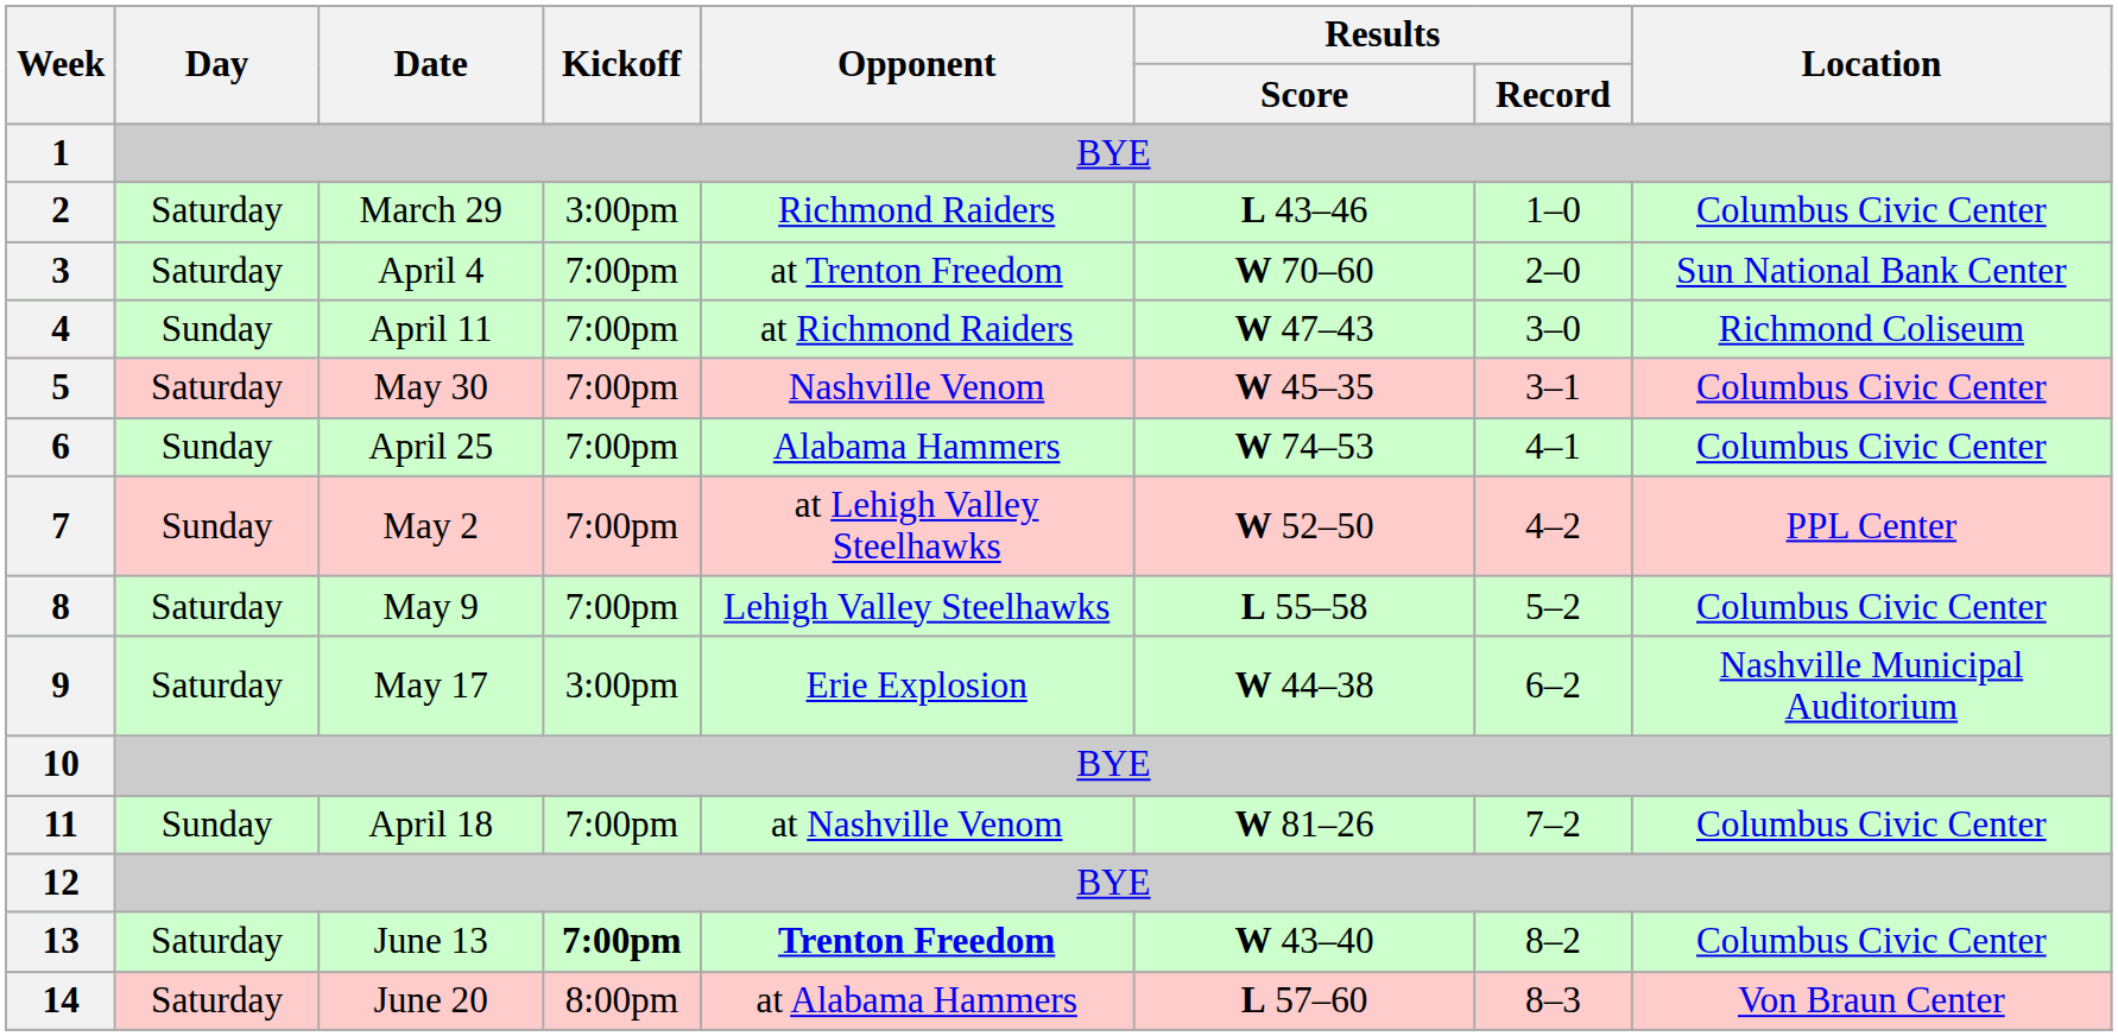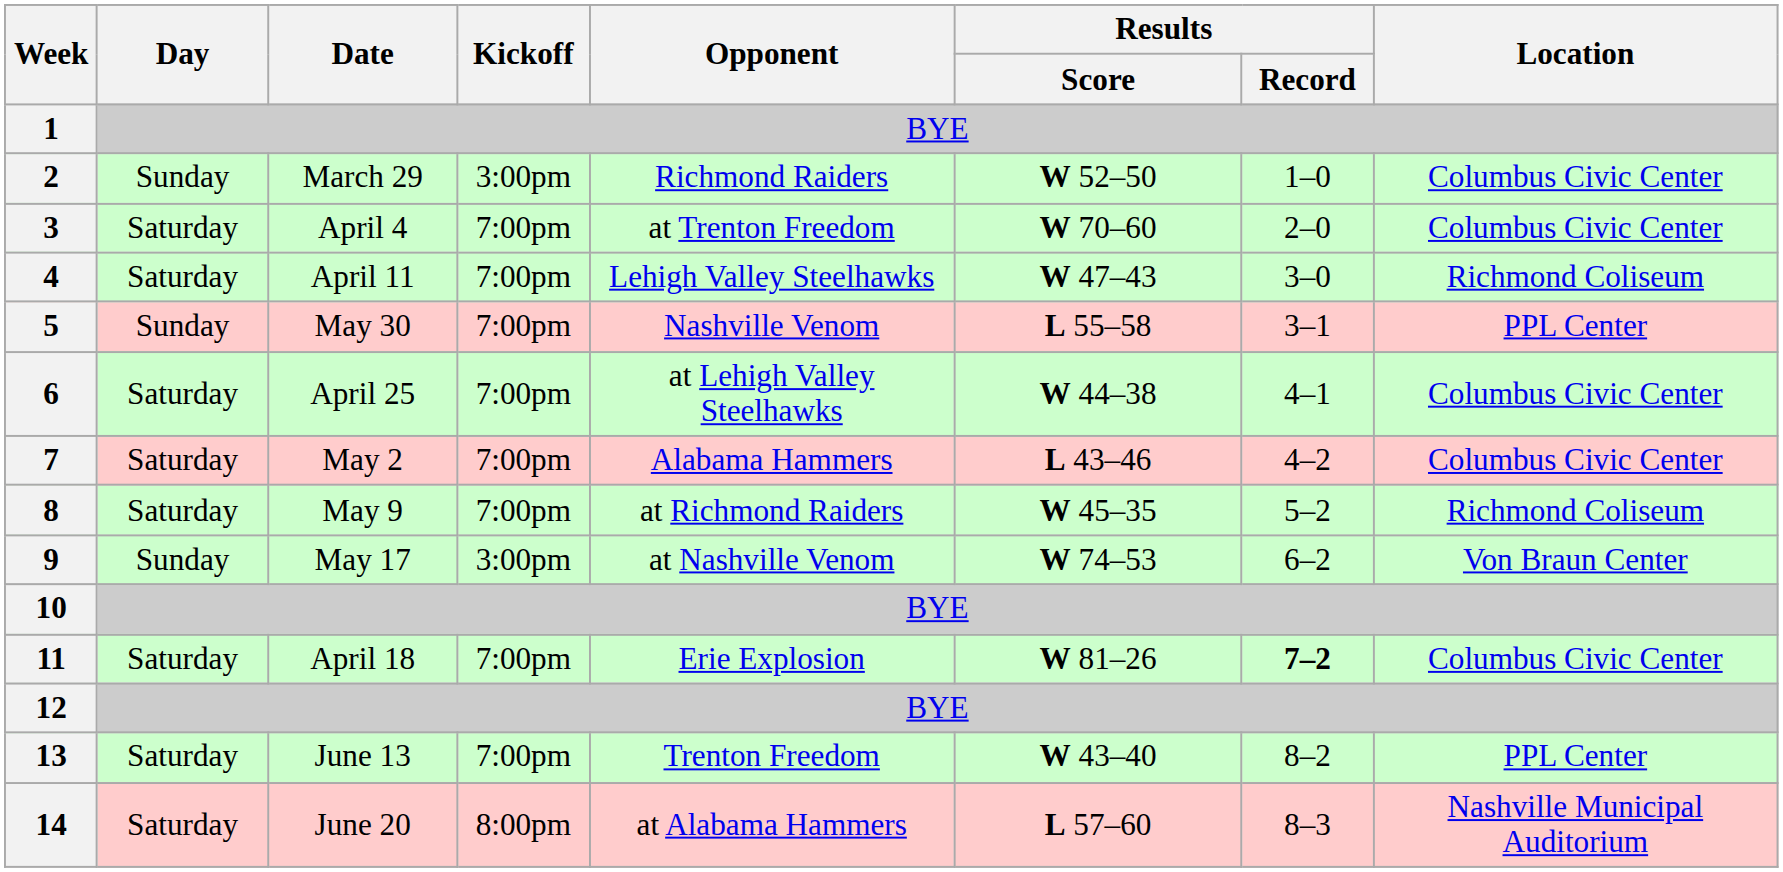2 | Day: Saturday -> Sunday
2 | Results / Score: L 43–46 -> W 52–50
3 | Location: Sun National Bank Center -> Columbus Civic Center
4 | Day: Sunday -> Saturday
4 | Opponent: at Richmond Raiders -> Lehigh Valley Steelhawks
5 | Day: Saturday -> Sunday
5 | Results / Score: W 45–35 -> L 55–58
5 | Location: Columbus Civic Center -> PPL Center
6 | Day: Sunday -> Saturday
6 | Opponent: Alabama Hammers -> at Lehigh Valley Steelhawks
6 | Results / Score: W 74–53 -> W 44–38
7 | Day: Sunday -> Saturday
7 | Opponent: at Lehigh Valley Steelhawks -> Alabama Hammers
7 | Results / Score: W 52–50 -> L 43–46
7 | Location: PPL Center -> Columbus Civic Center
8 | Opponent: Lehigh Valley Steelhawks -> at Richmond Raiders
8 | Results / Score: L 55–58 -> W 45–35
8 | Location: Columbus Civic Center -> Richmond Coliseum
9 | Day: Saturday -> Sunday
9 | Opponent: Erie Explosion -> at Nashville Venom
9 | Results / Score: W 44–38 -> W 74–53
9 | Location: Nashville Municipal Auditorium -> Von Braun Center
11 | Day: Sunday -> Saturday
11 | Opponent: at Nashville Venom -> Erie Explosion
11 | Results / Record: normal -> bold
13 | Kickoff: bold -> normal
13 | Opponent: bold -> normal
13 | Location: Columbus Civic Center -> PPL Center
14 | Location: Von Braun Center -> Nashville Municipal Auditorium
